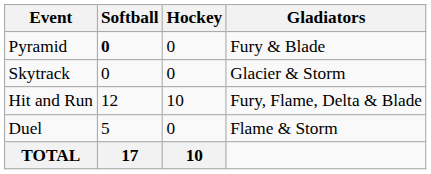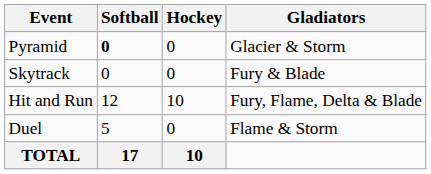Pyramid | Gladiators: Fury & Blade -> Glacier & Storm
Skytrack | Gladiators: Glacier & Storm -> Fury & Blade
